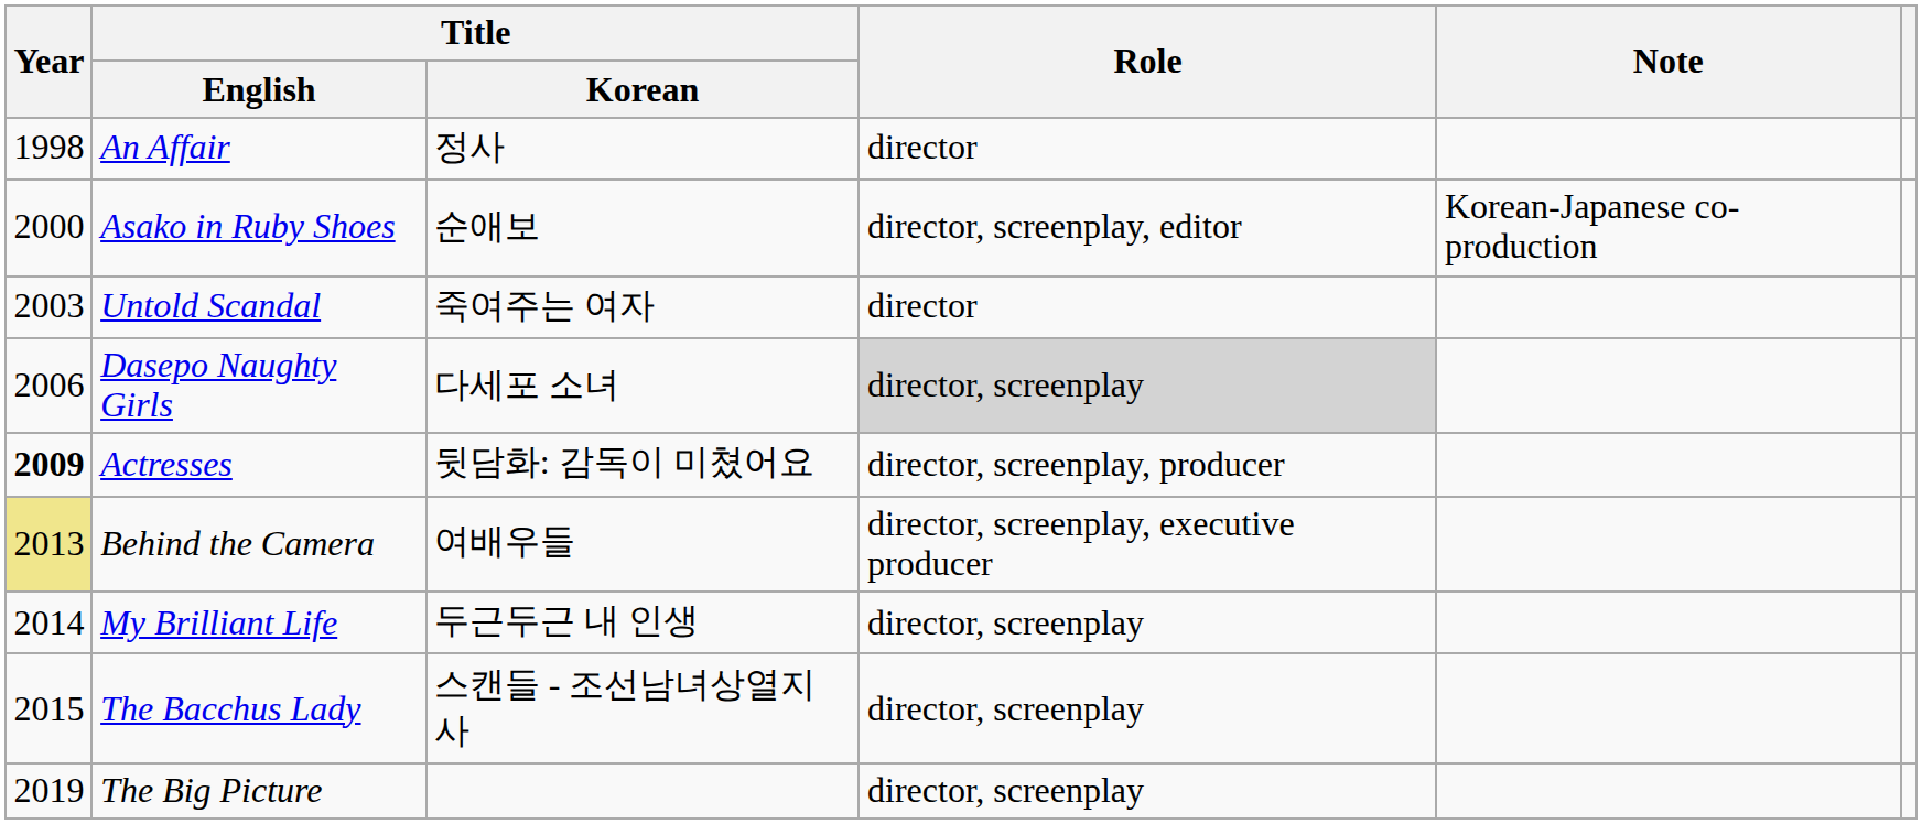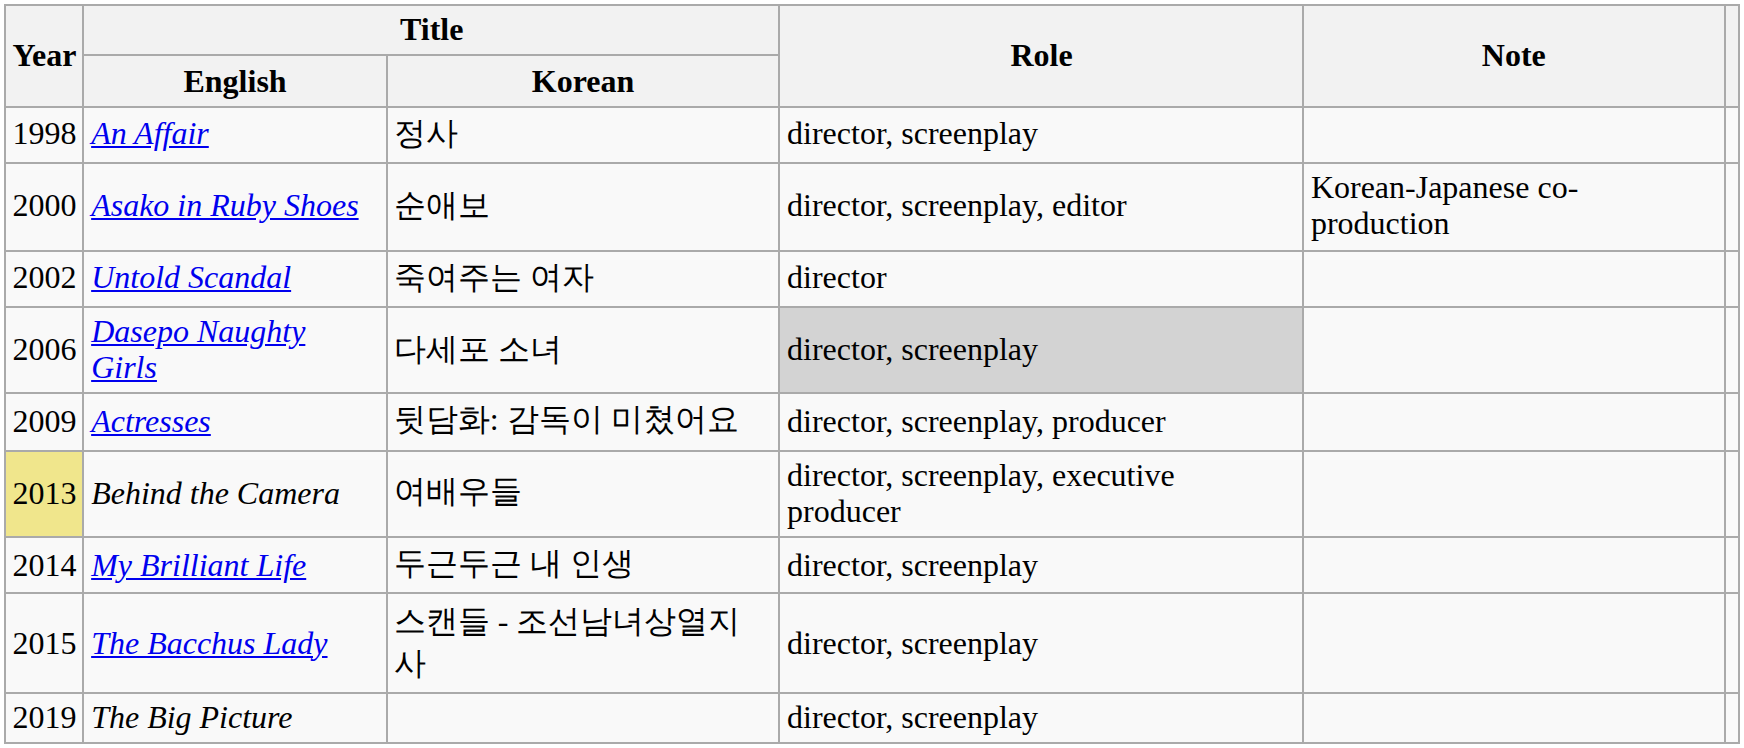An Affair | Role: director -> director, screenplay
Untold Scandal | Year: 2003 -> 2002
Actresses | Year: bold -> normal
